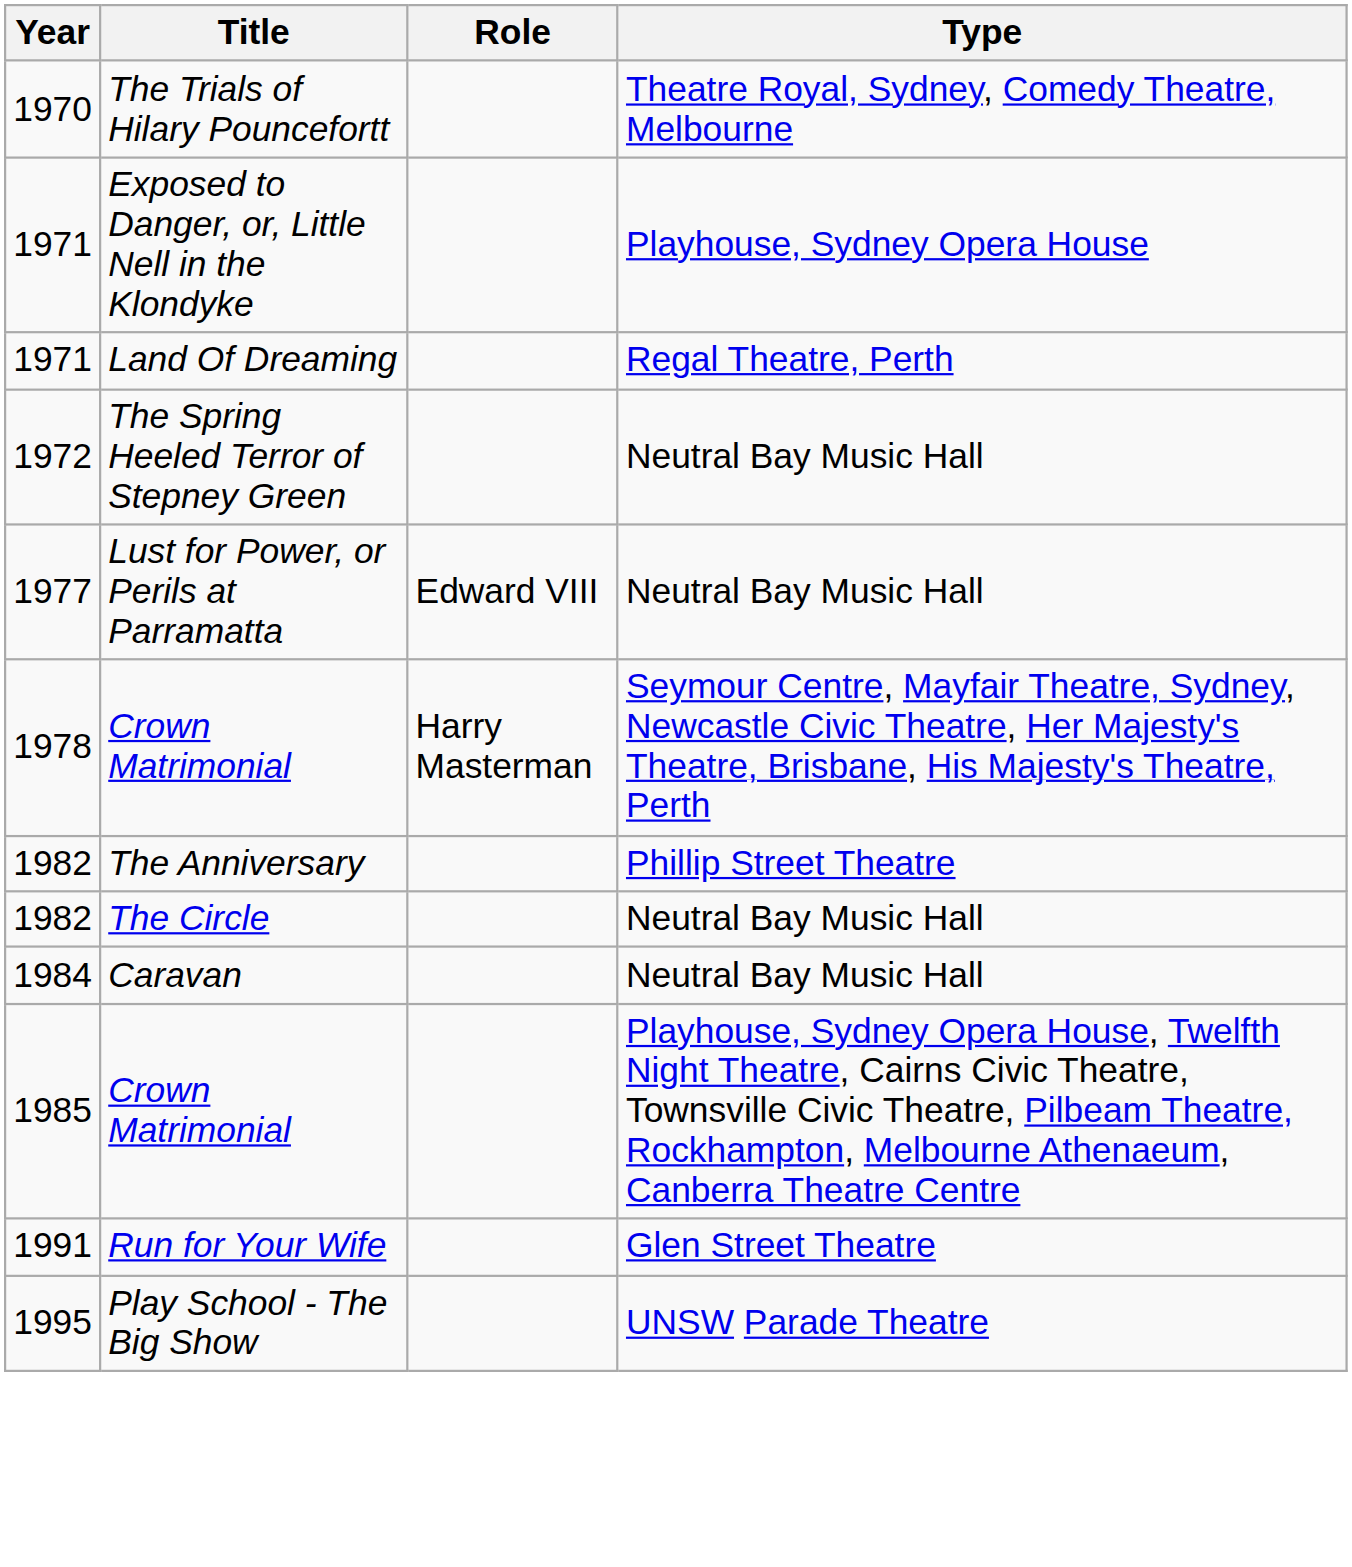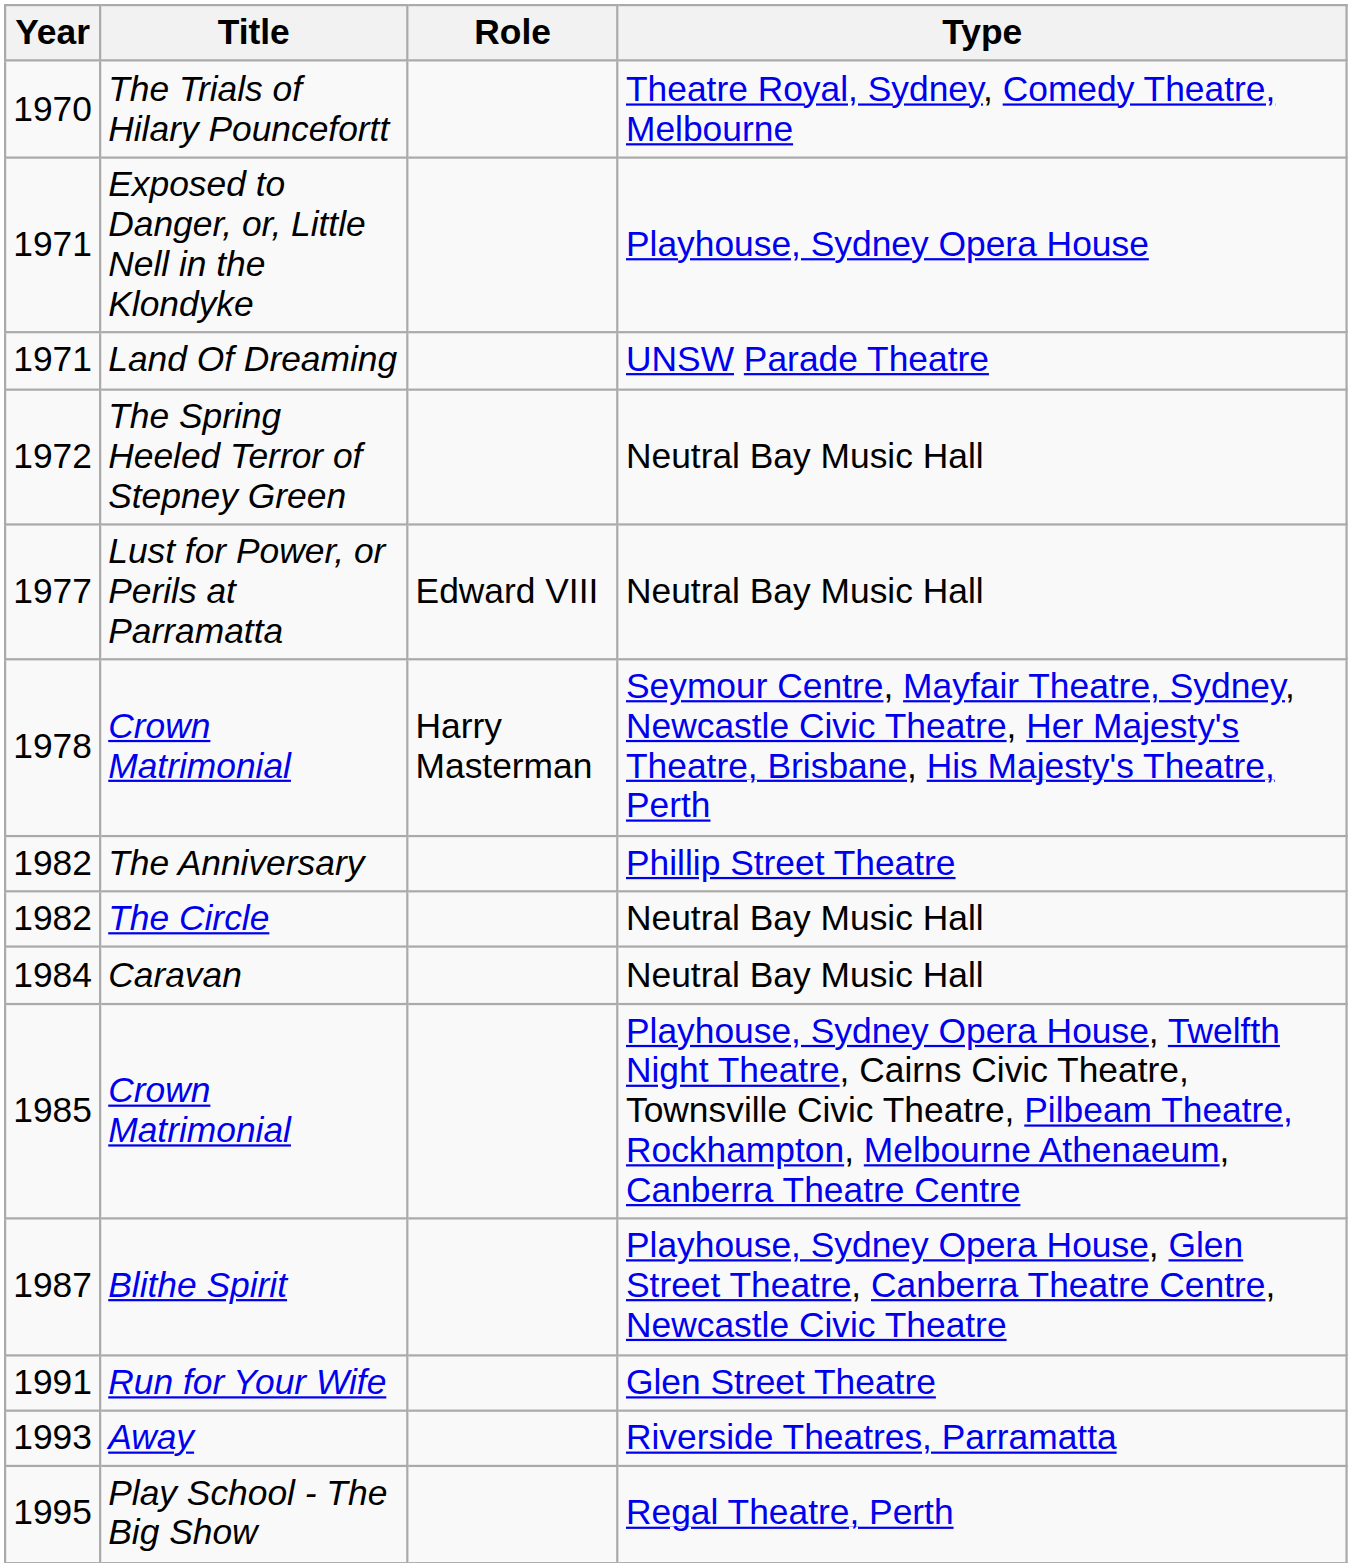Land Of Dreaming | Type: Regal Theatre, Perth -> UNSW Parade Theatre
+ row: 1987 | Blithe Spirit | Playhouse, Sydney Opera House, Glen Street Theatre, Canberra Theatre Centre, Newcastle Civic Theatre
+ row: 1993 | Away | Riverside Theatres, Parramatta
Play School - The Big Show | Type: UNSW Parade Theatre -> Regal Theatre, Perth
